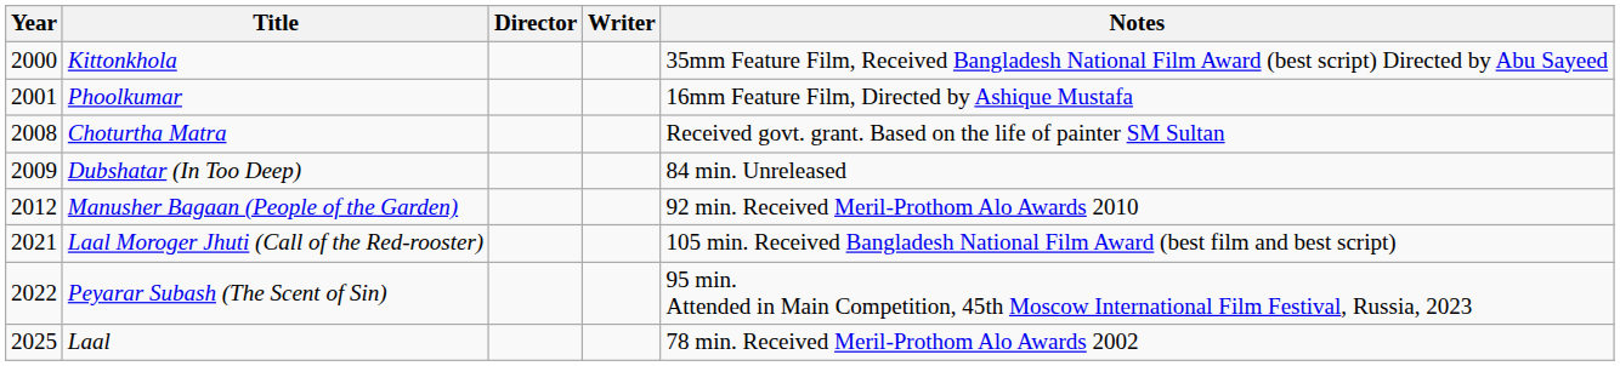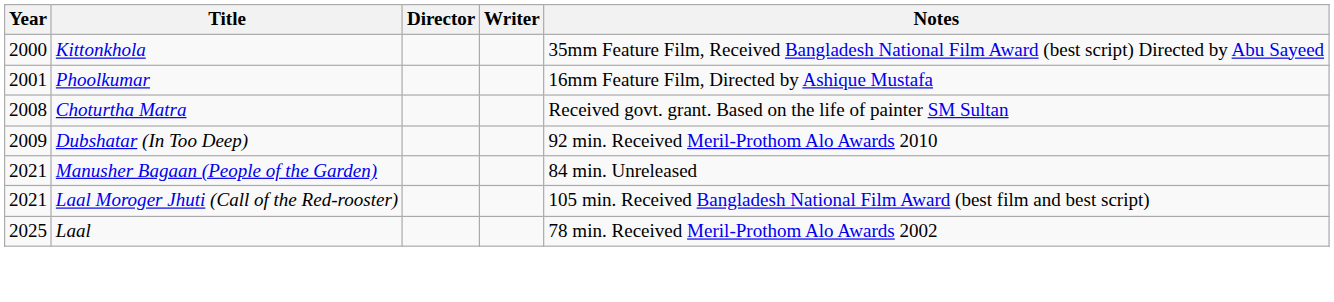Dubshatar (In Too Deep) | Notes: 84 min. Unreleased -> 92 min. Received Meril-Prothom Alo Awards 2010
Manusher Bagaan (People of the Garden) | Year: 2012 -> 2021
Manusher Bagaan (People of the Garden) | Notes: 92 min. Received Meril-Prothom Alo Awards 2010 -> 84 min. Unreleased
- row: 2022 | Peyarar Subash (The Scent of Sin) | 95 min. Attended in Main Competition, 45th Moscow International Film Festival, Russia, 2023
